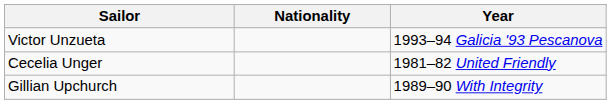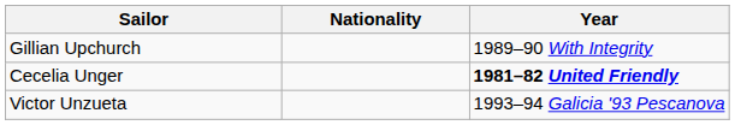rows swapped: Victor Unzueta <-> Gillian Upchurch
Cecelia Unger | Year: normal -> bold
